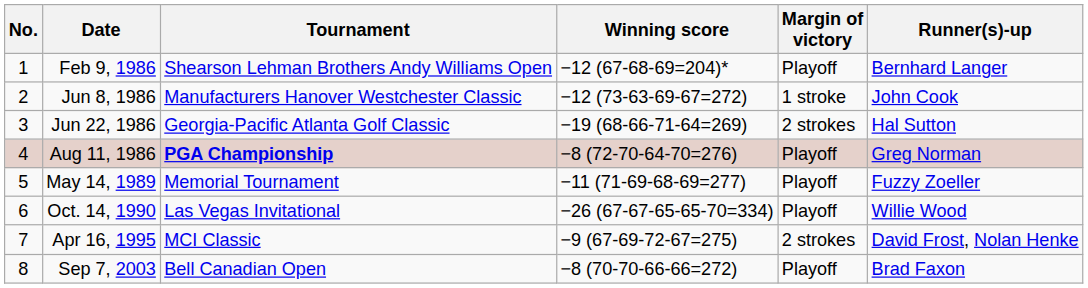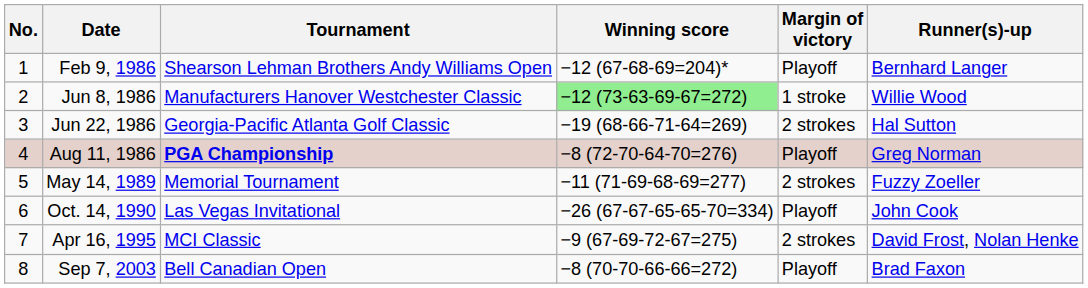Jun 8, 1986 | Winning score: no background -> lightgreen background
Jun 8, 1986 | Runner(s)-up: John Cook -> Willie Wood
May 14, 1989 | Margin of victory: Playoff -> 2 strokes
Oct. 14, 1990 | Runner(s)-up: Willie Wood -> John Cook
